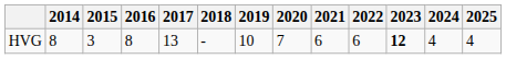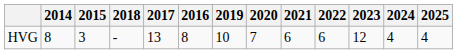columns swapped: 2016 <-> 2018
HVG | 2023: bold -> normal
